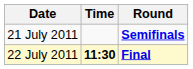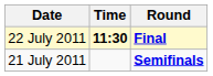rows swapped: 21 July 2011 <-> 22 July 2011
